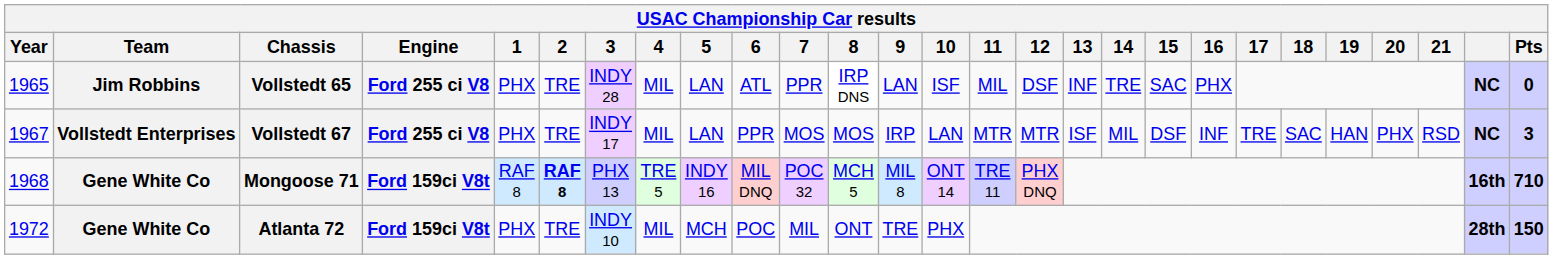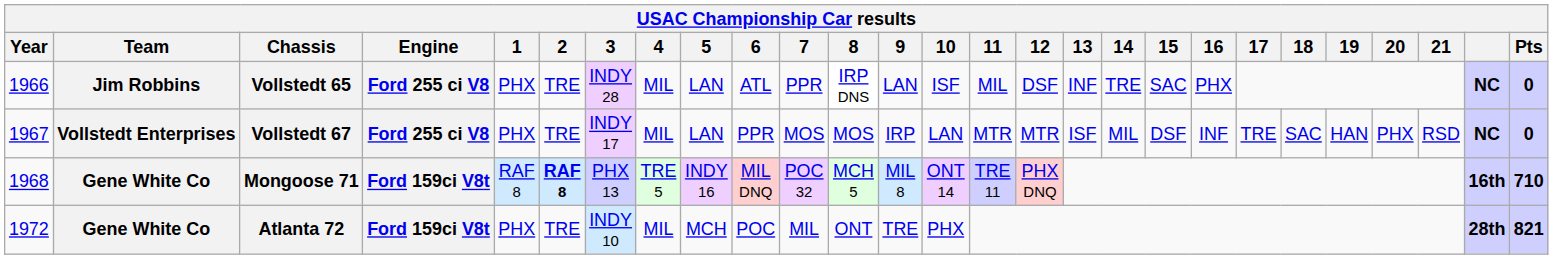Vollstedt 65 | Year: 1965 -> 1966
Vollstedt 67 | Pts: 3 -> 0
Atlanta 72 | Pts: 150 -> 821
